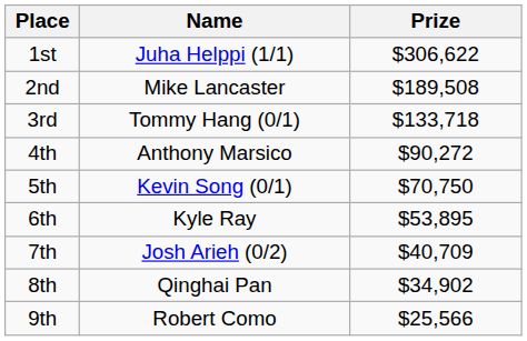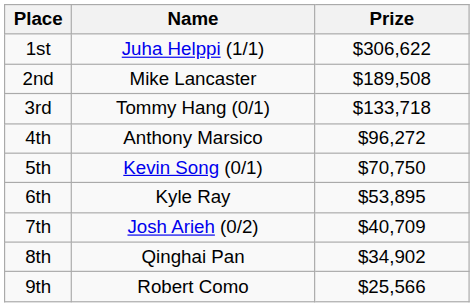4th | Prize: $90,272 -> $96,272
